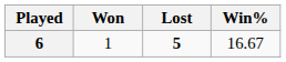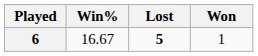columns swapped: Won <-> Win%
